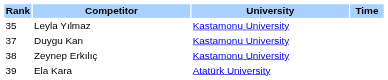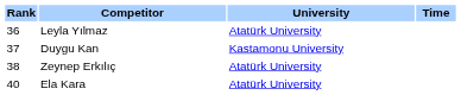Leyla Yılmaz | Rank: 35 -> 36
Leyla Yılmaz | University: Kastamonu University -> Atatürk University
Zeynep Erkılıç | University: Kastamonu University -> Atatürk University
Ela Kara | Rank: 39 -> 40
